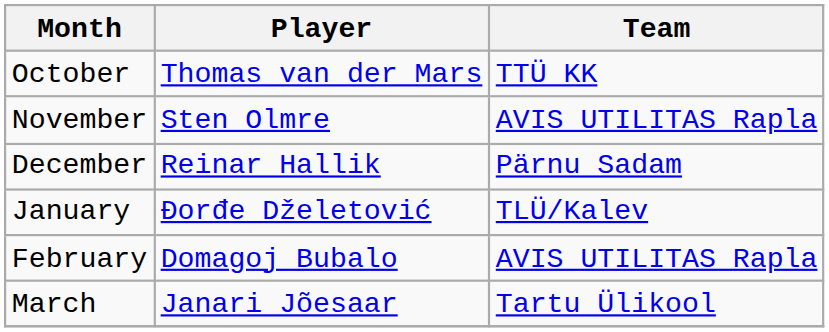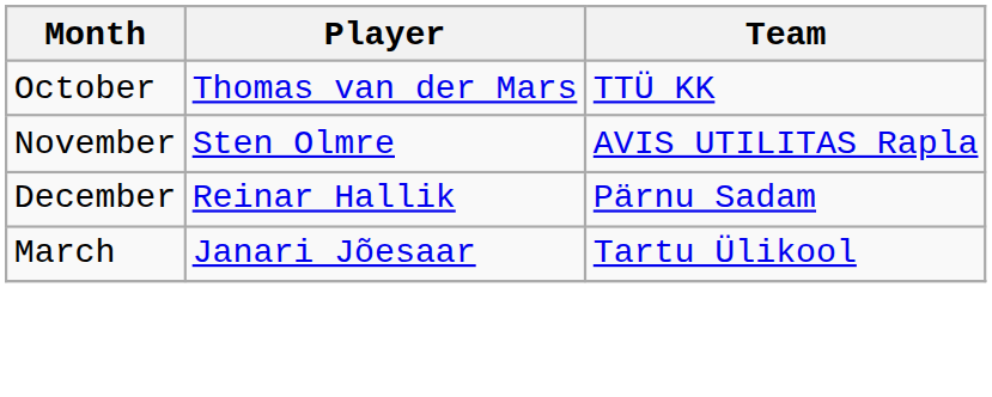- row: January | Đorđe Dželetović | TLÜ/Kalev
- row: February | Domagoj Bubalo | AVIS UTILITAS Rapla
